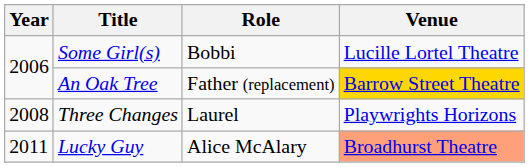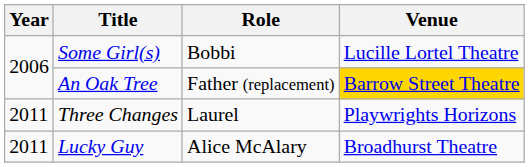Three Changes | Year: 2008 -> 2011
Lucky Guy | Venue: lightsalmon background -> no background
